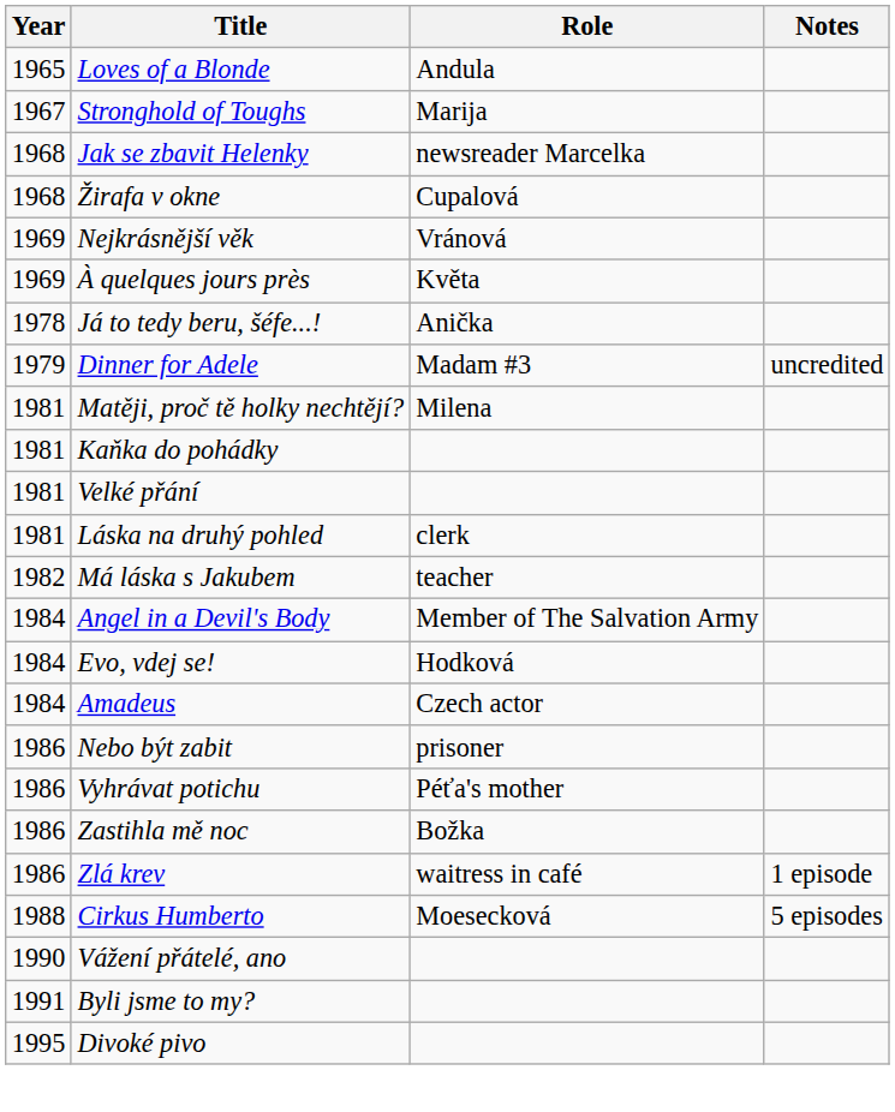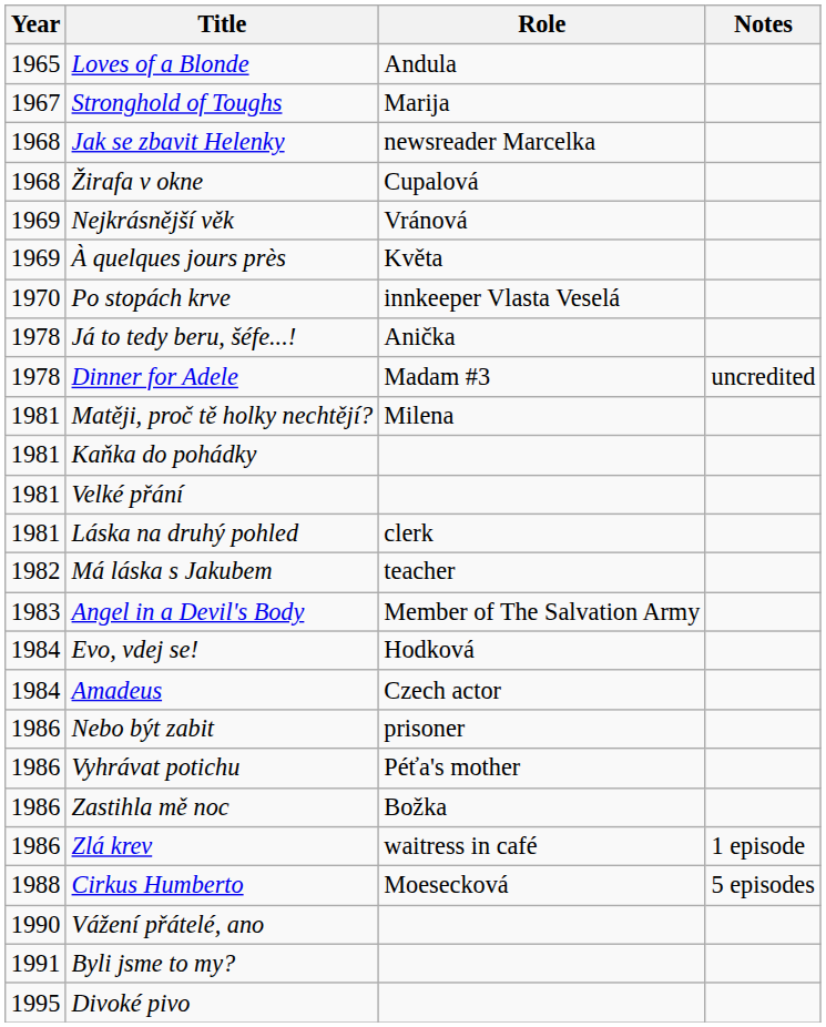+ row: 1970 | Po stopách krve | innkeeper Vlasta Veselá
Dinner for Adele | Year: 1979 -> 1978
Angel in a Devil's Body | Year: 1984 -> 1983
